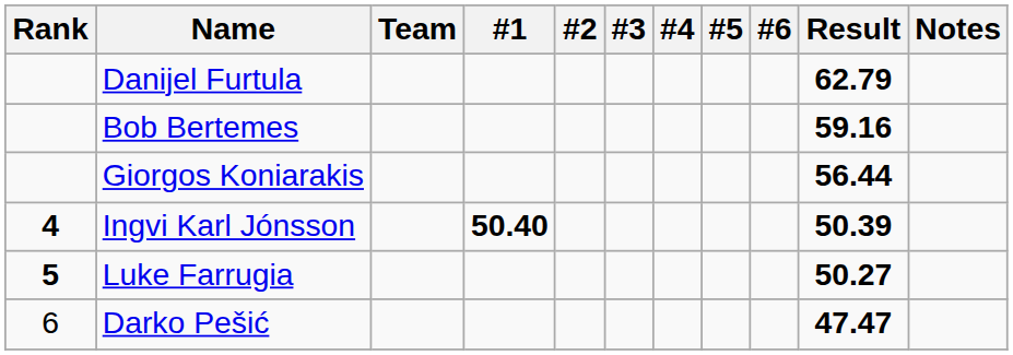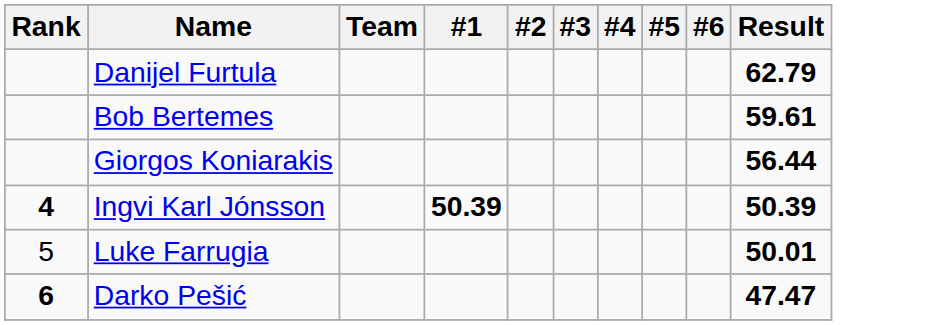- column: Notes
Bob Bertemes | Result: 59.16 -> 59.61
Ingvi Karl Jónsson | #1: 50.40 -> 50.39
Luke Farrugia | Rank: bold -> normal
Luke Farrugia | Result: 50.27 -> 50.01
Darko Pešić | Rank: normal -> bold
